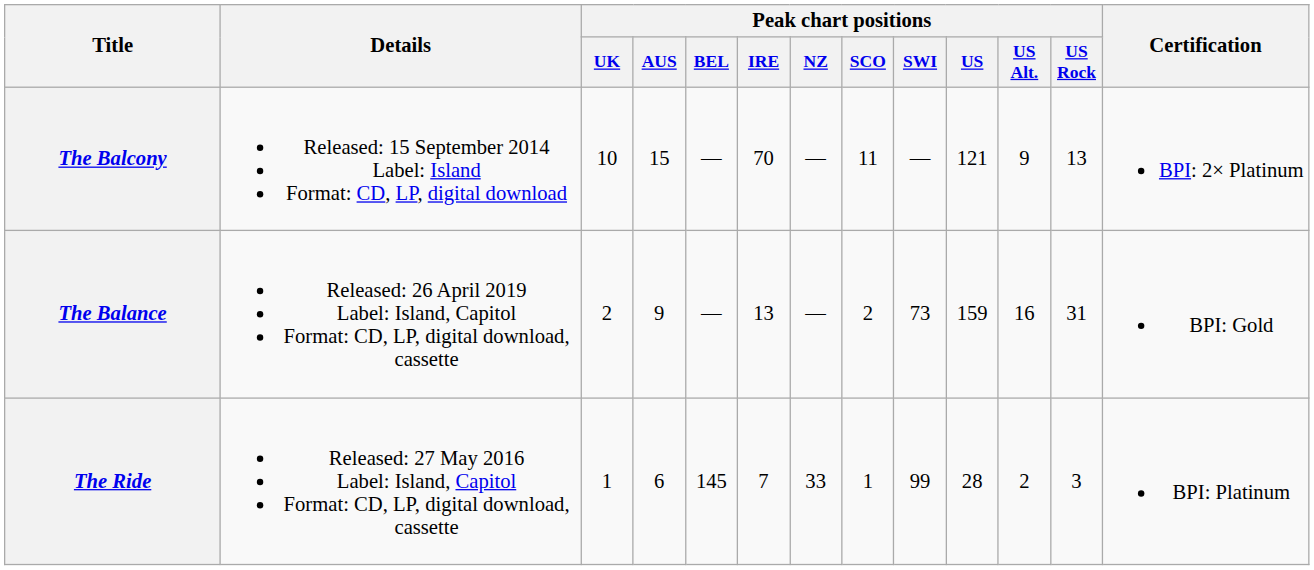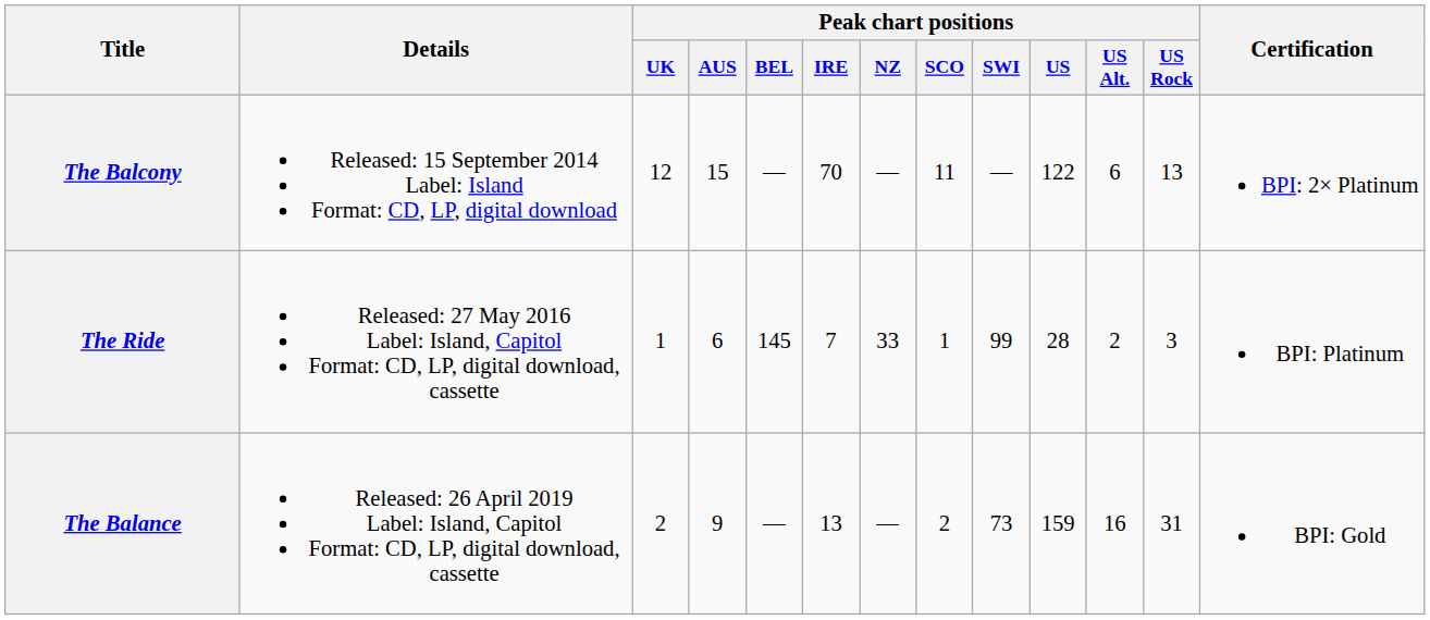The Balcony | Peak chart positions / UK: 10 -> 12
The Balcony | Peak chart positions / US: 121 -> 122
The Balcony | Peak chart positions / US Alt.: 9 -> 6
rows swapped: The Ride <-> The Balance
